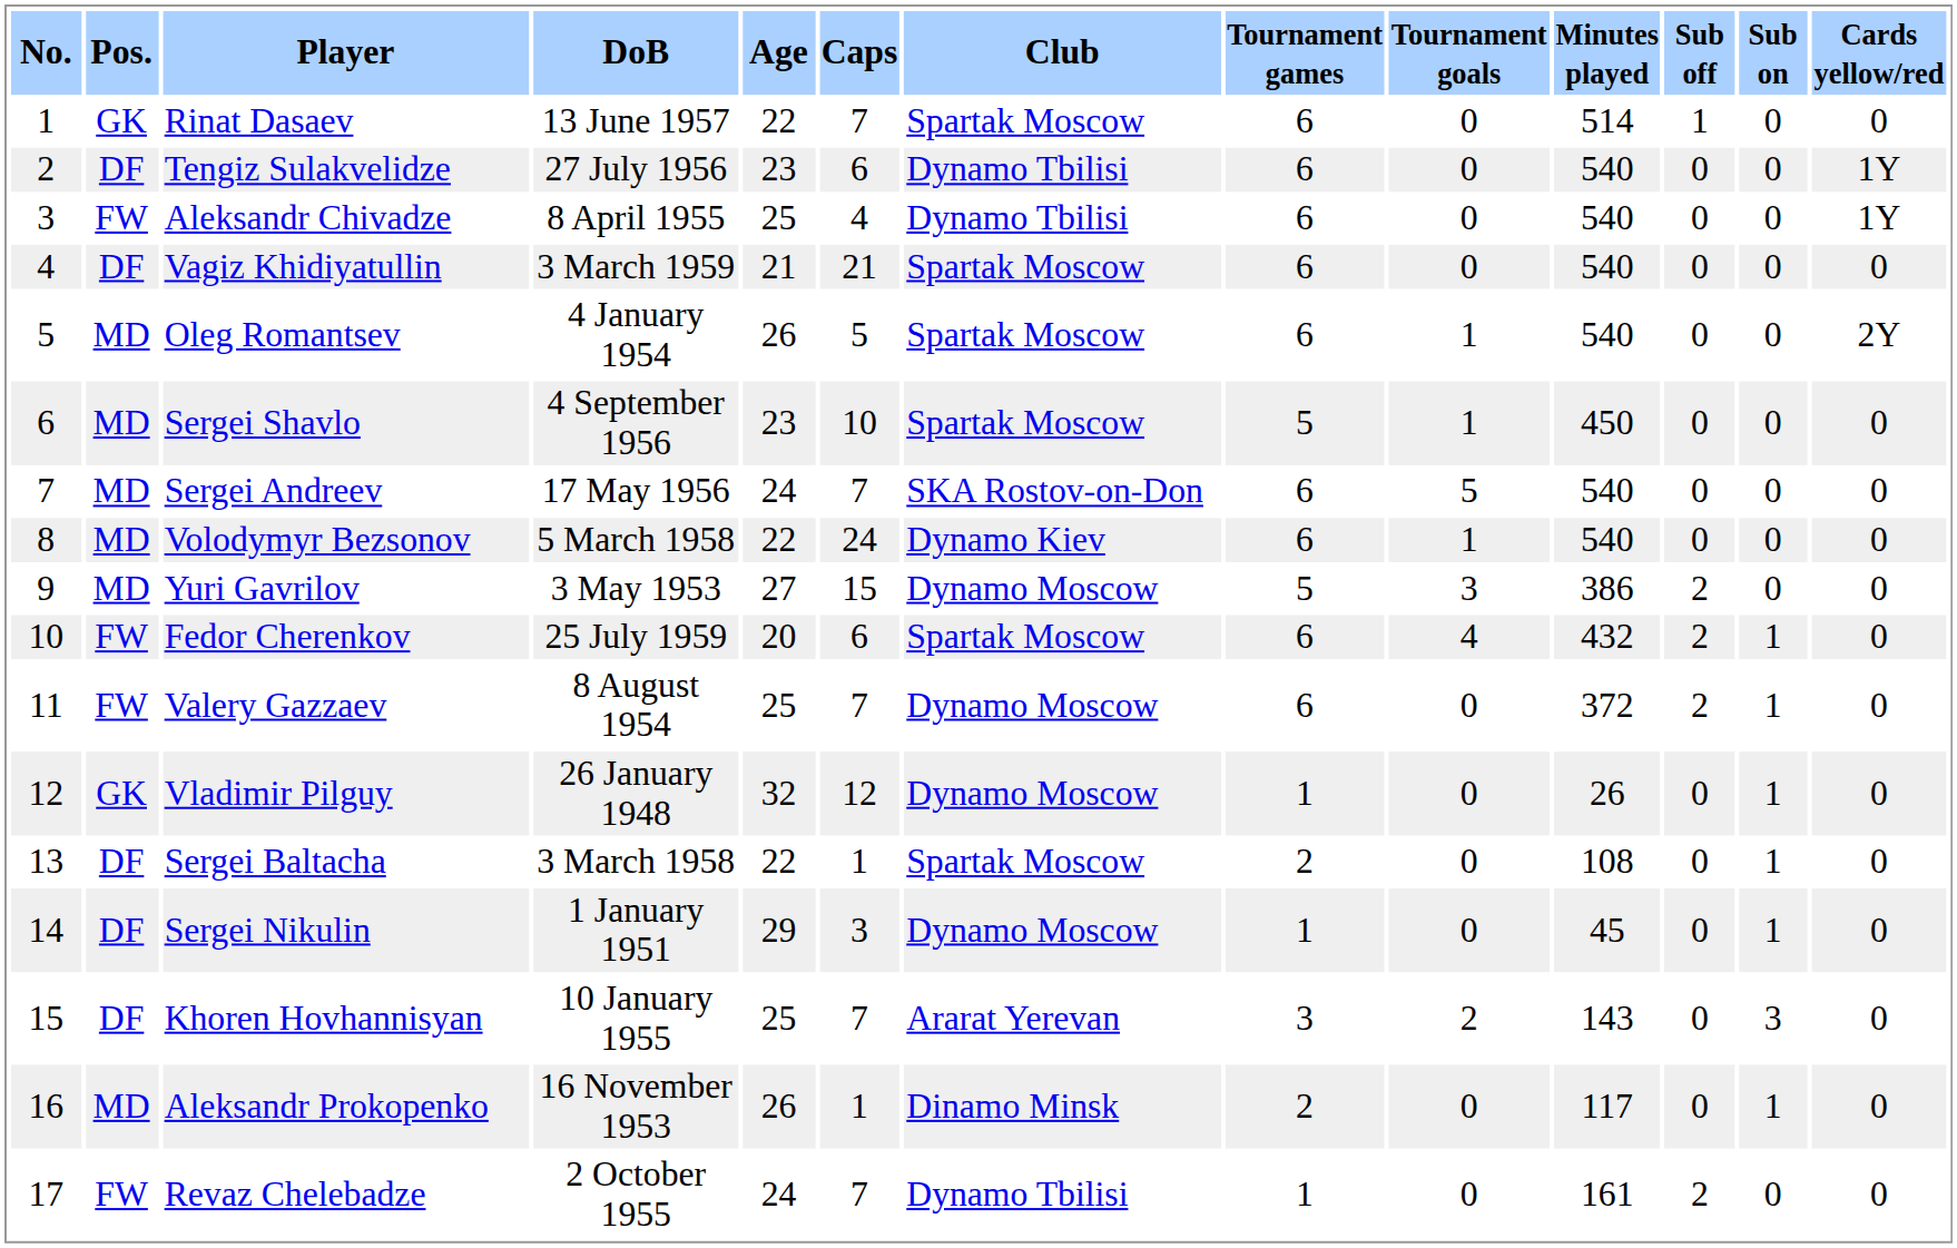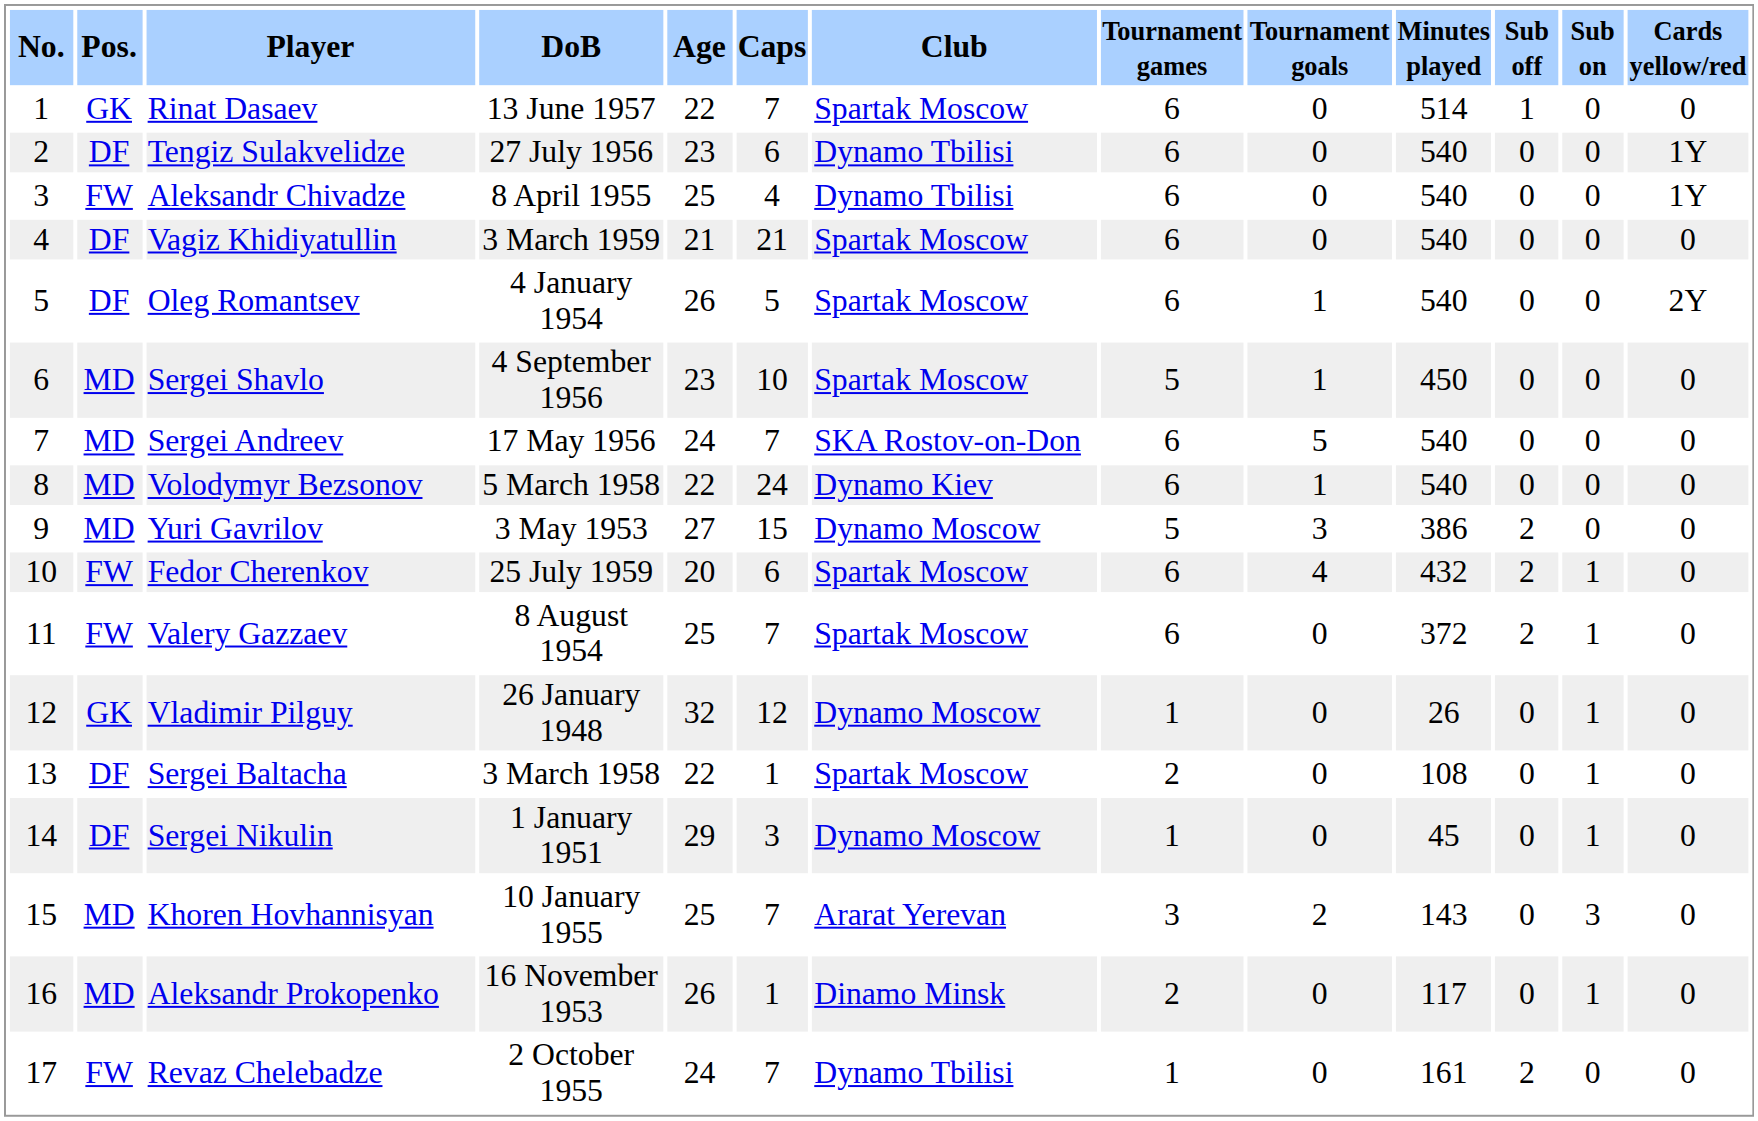Oleg Romantsev | Pos.: MD -> DF
Valery Gazzaev | Club: Dynamo Moscow -> Spartak Moscow
Khoren Hovhannisyan | Pos.: DF -> MD
